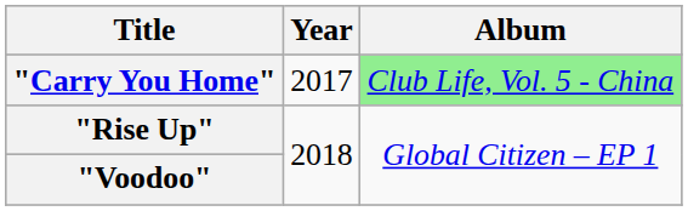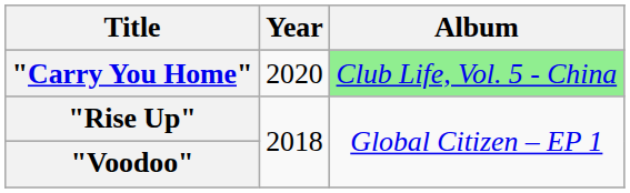"Carry You Home" | Year: 2017 -> 2020
